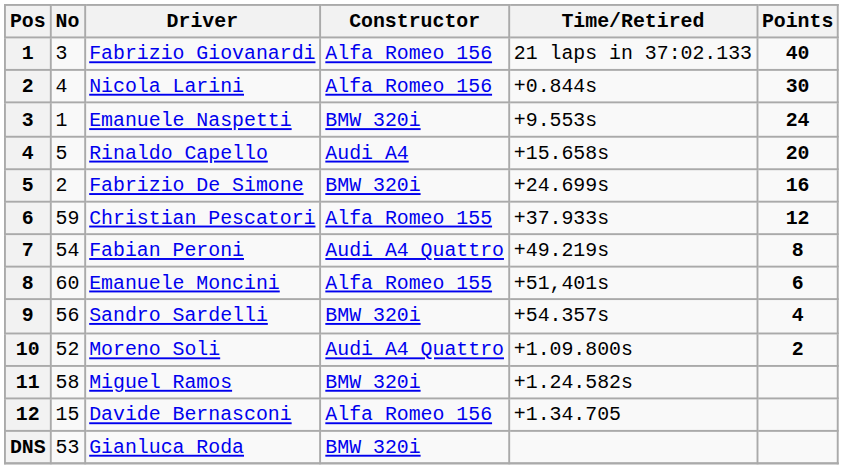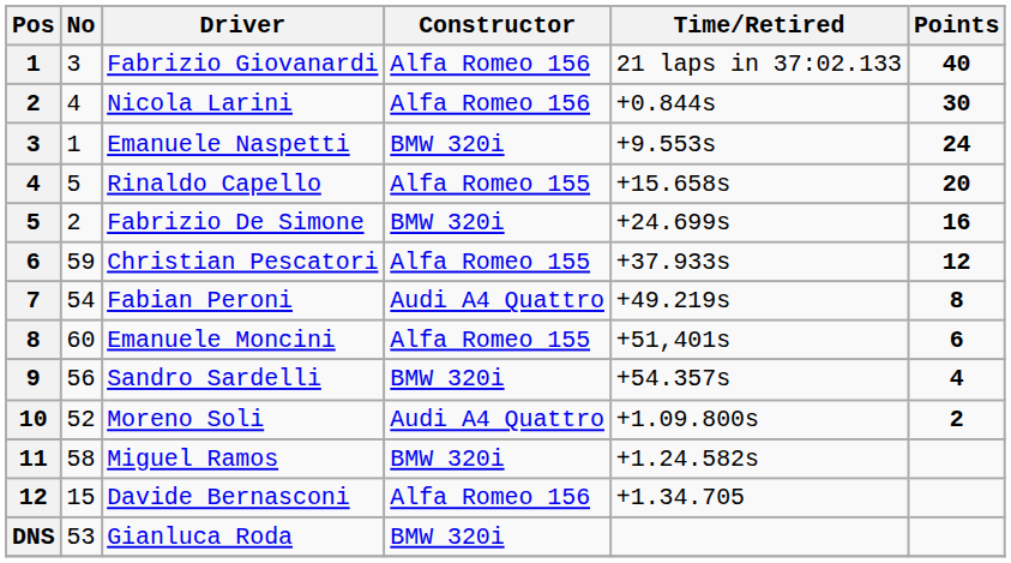Rinaldo Capello | Constructor: Audi A4 -> Alfa Romeo 155
